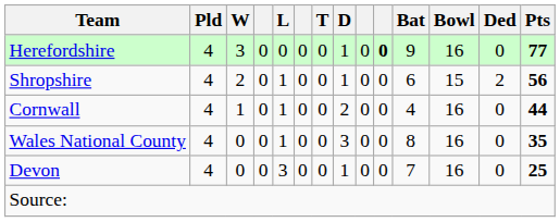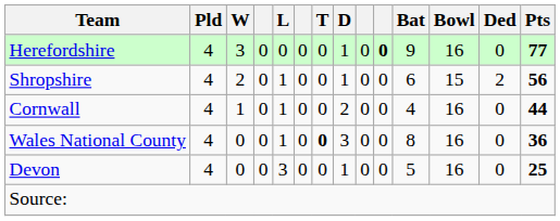Wales National County | T: normal -> bold
Wales National County | Pts: 35 -> 36
Devon | Bat: 7 -> 5
